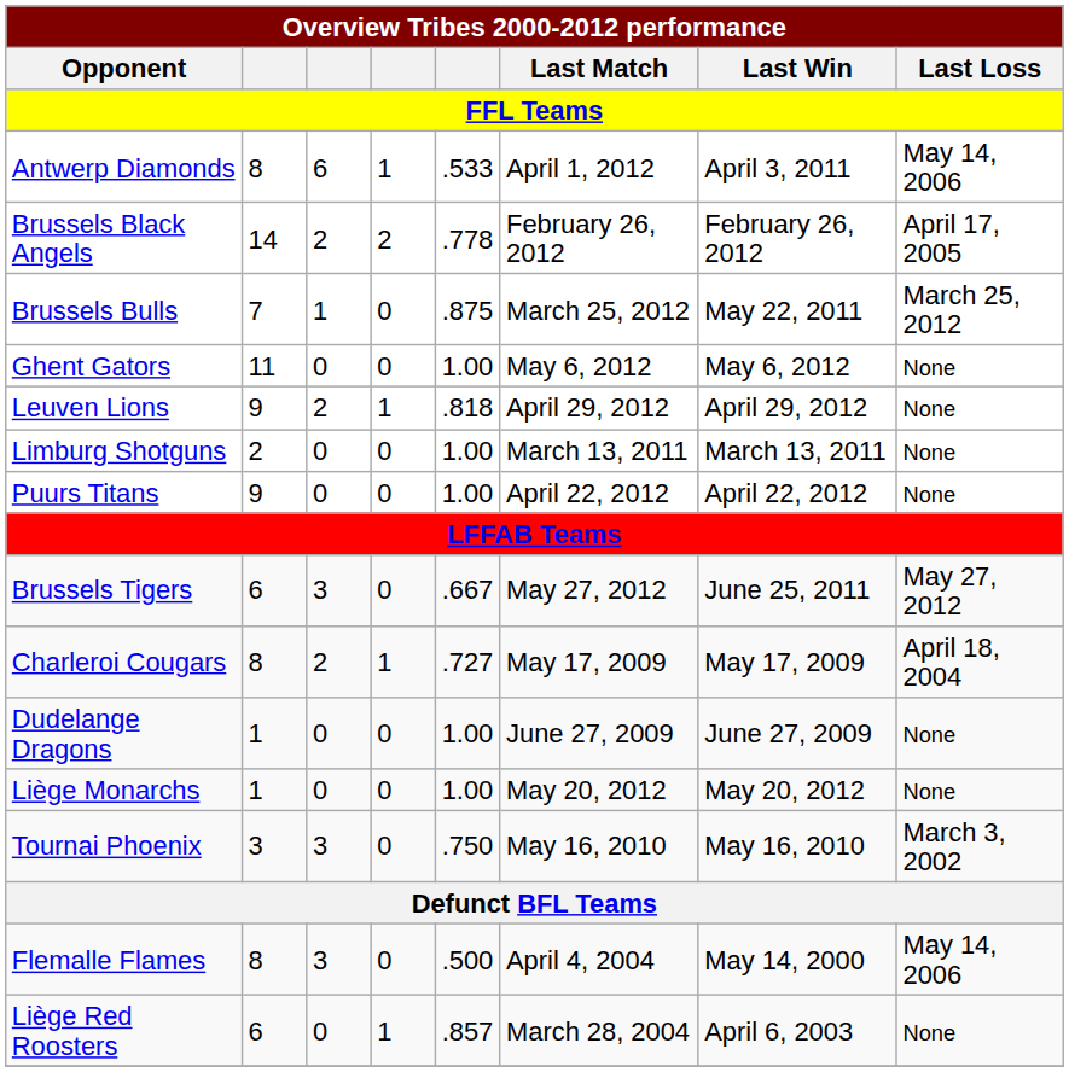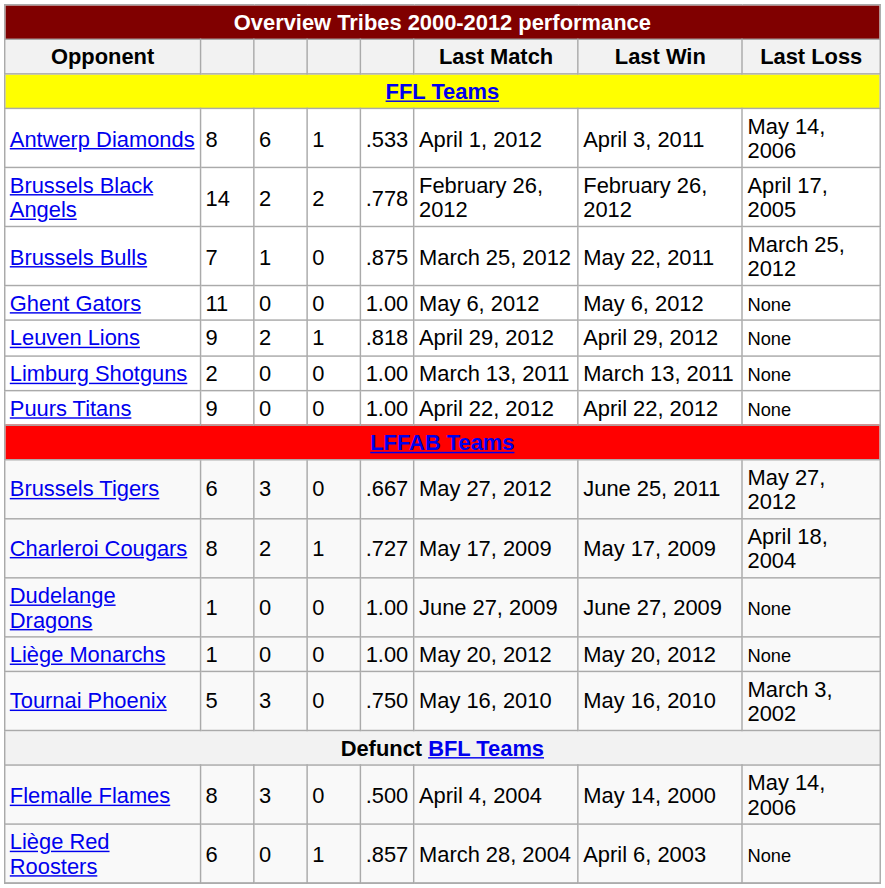Tournai Phoenix | column 2: 3 -> 5
